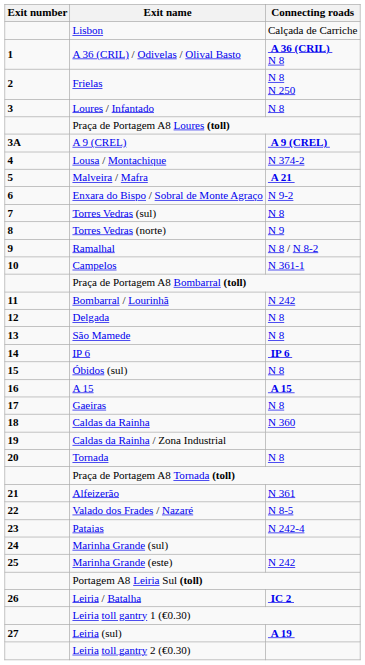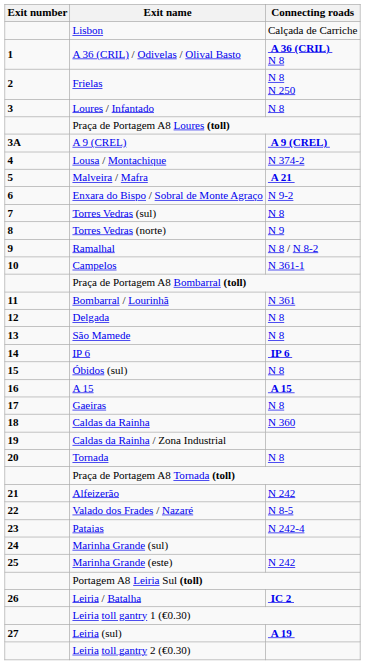Bombarral / Lourinhã | Connecting roads: N 242 -> N 361
Alfeizerão | Connecting roads: N 361 -> N 242
